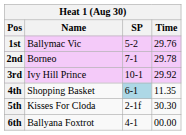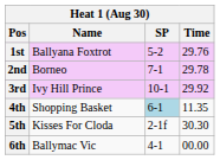1st | Name: Ballymac Vic -> Ballyana Foxtrot
6th | Name: Ballyana Foxtrot -> Ballymac Vic
